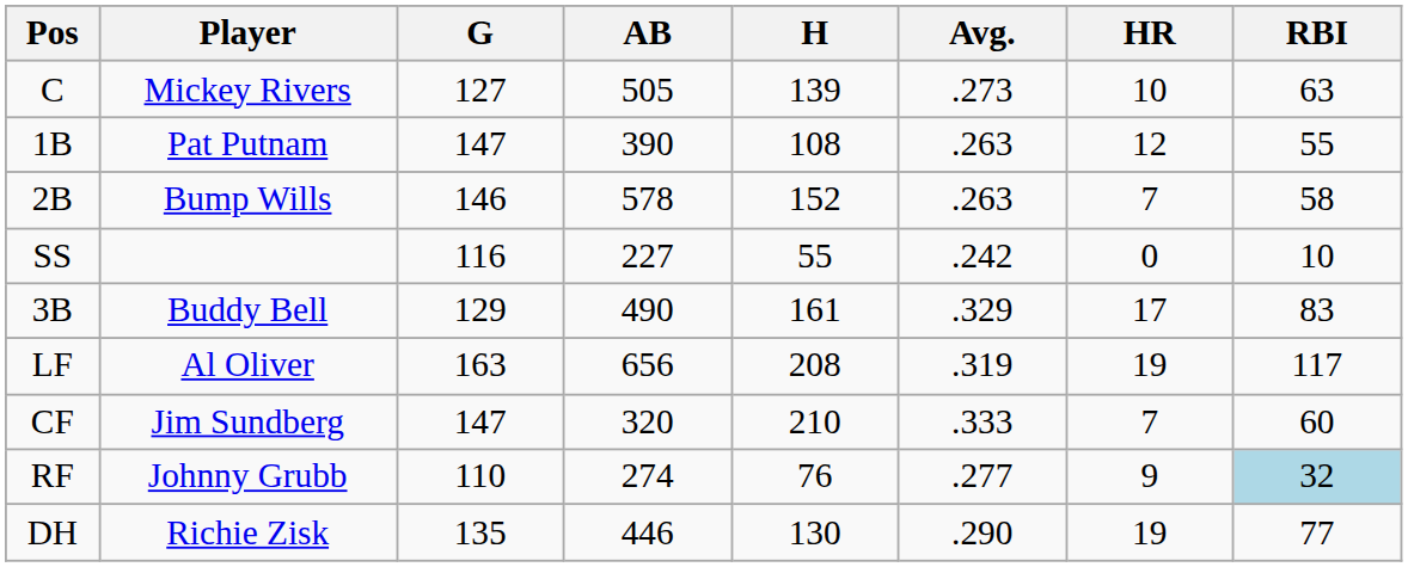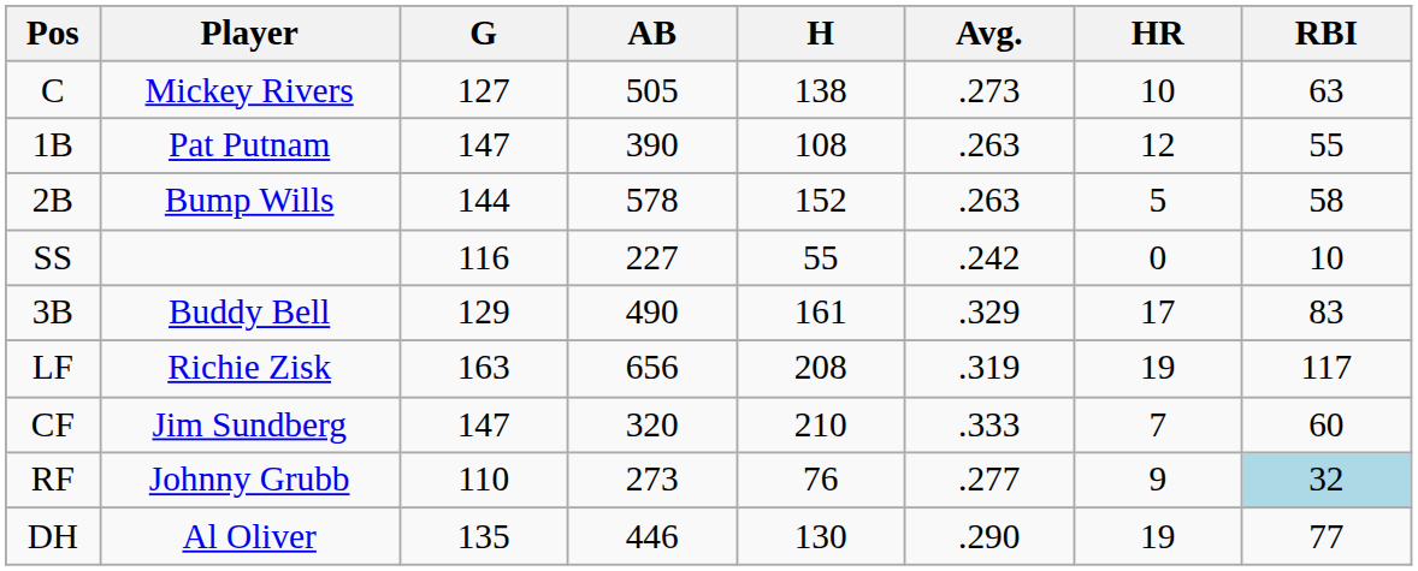C | H: 139 -> 138
2B | G: 146 -> 144
2B | HR: 7 -> 5
LF | Player: Al Oliver -> Richie Zisk
RF | AB: 274 -> 273
DH | Player: Richie Zisk -> Al Oliver
